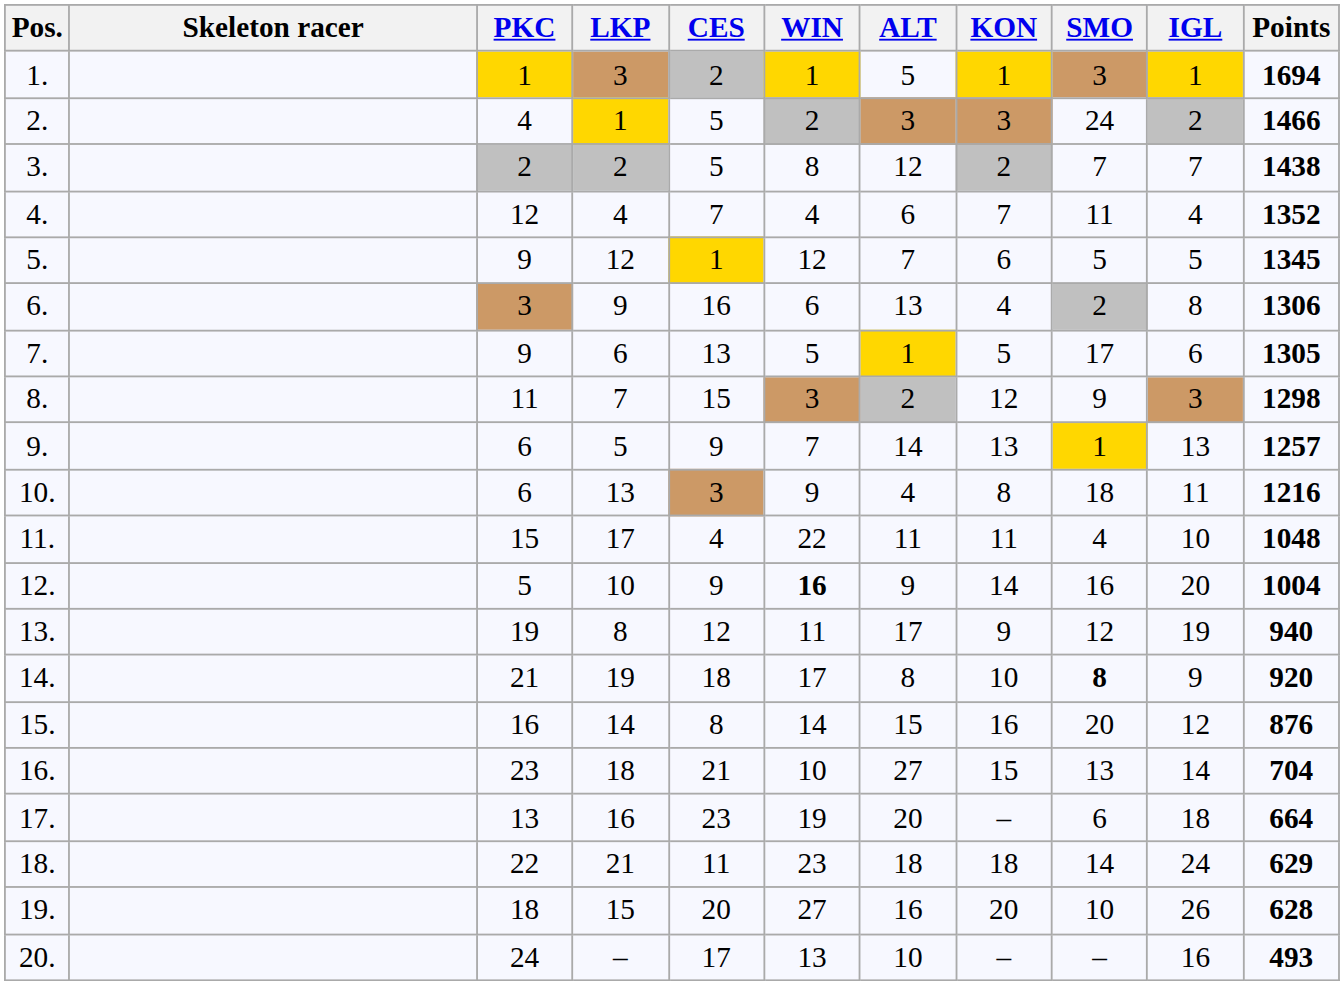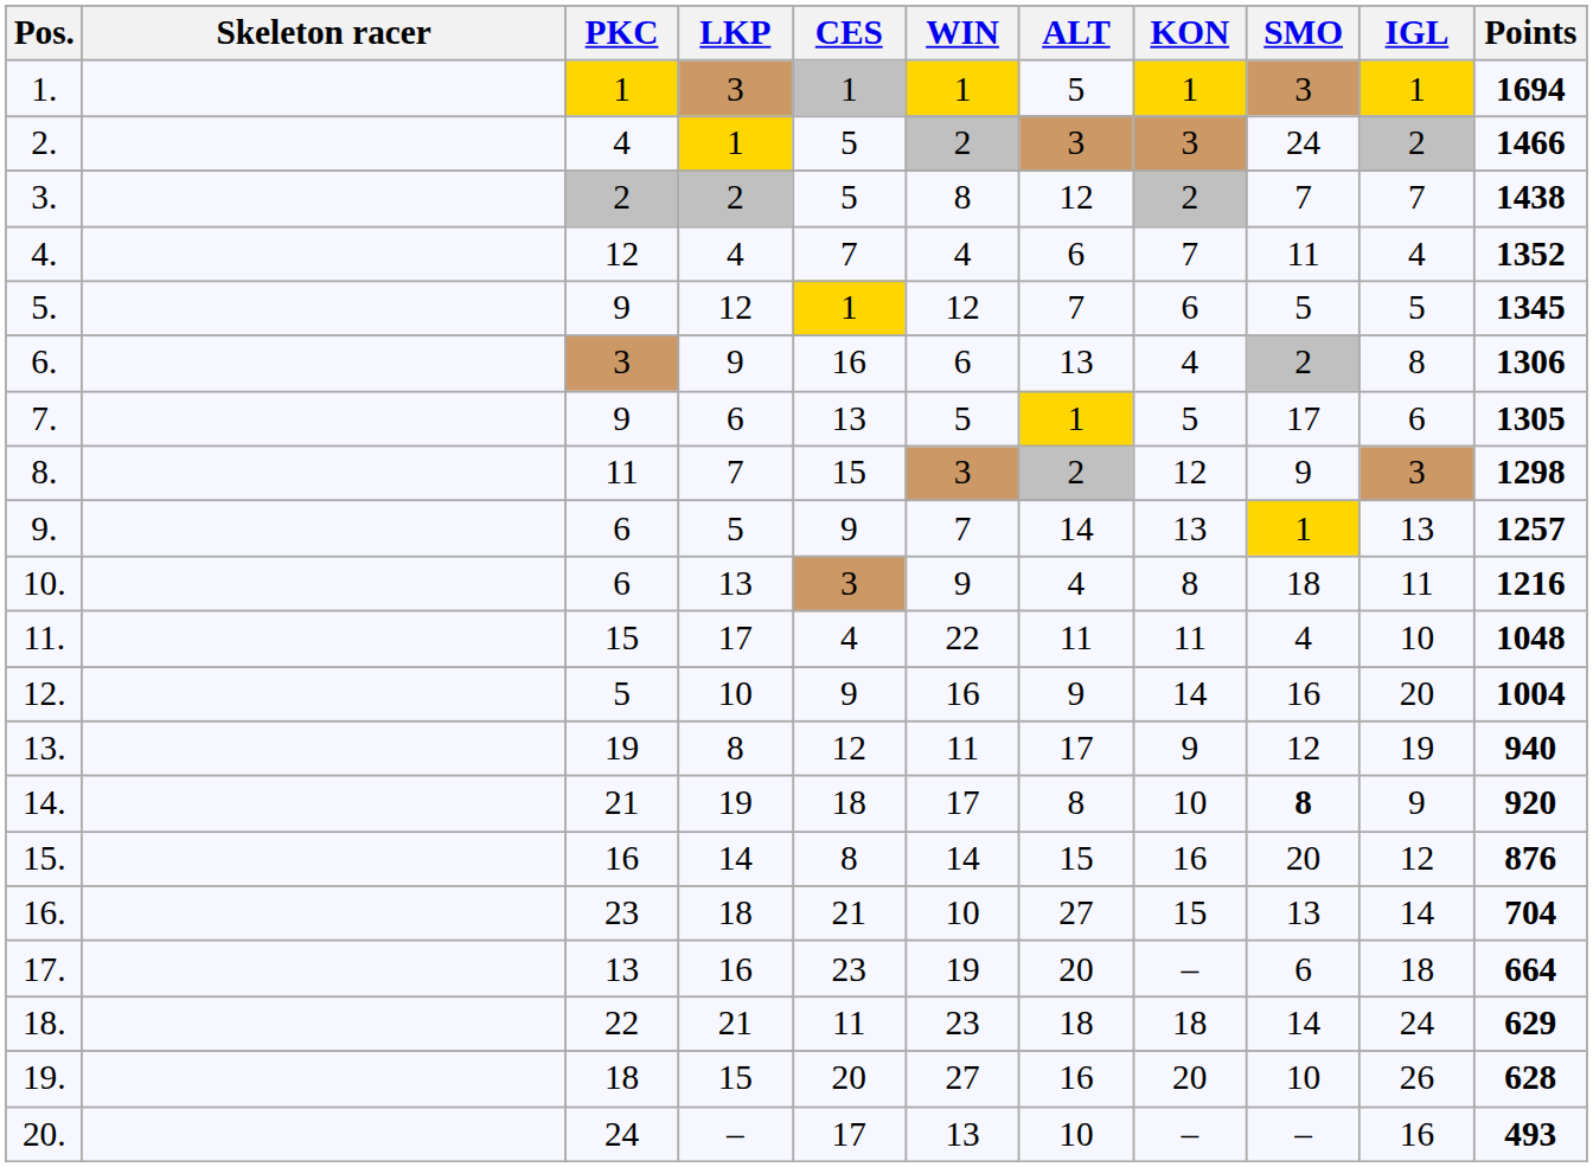1. | CES: 2 -> 1
12. | WIN: bold -> normal
